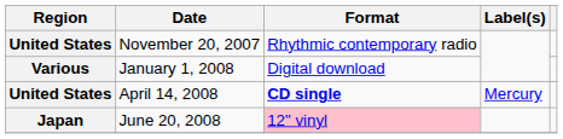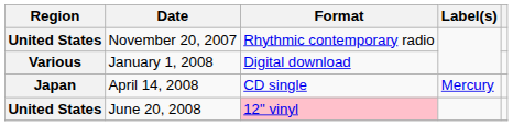April 14, 2008 | Region: United States -> Japan
April 14, 2008 | Format: bold -> normal
June 20, 2008 | Region: Japan -> United States
